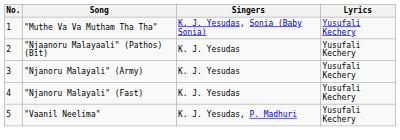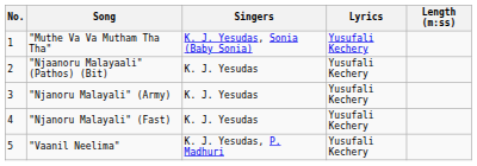+ column: Length (m:ss)
